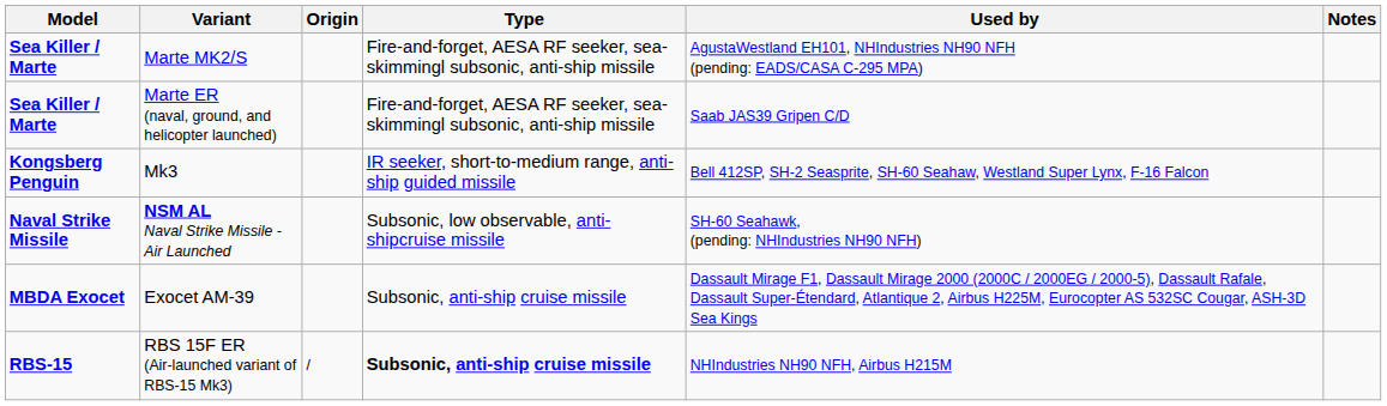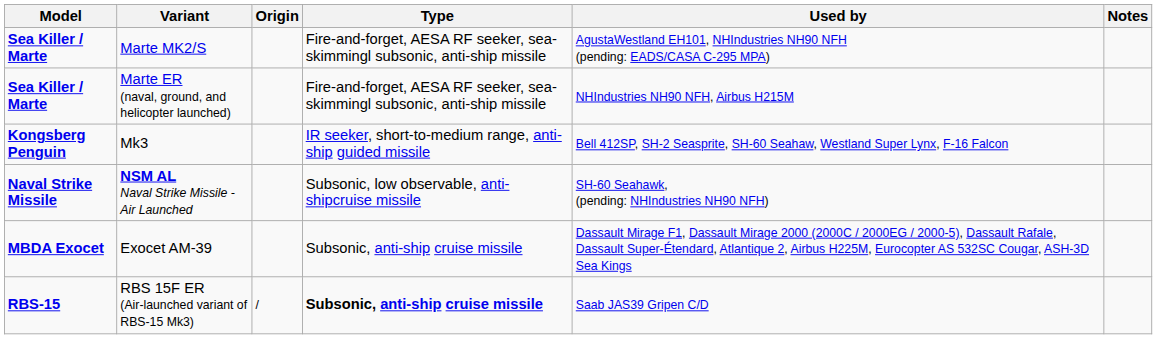Marte ER (naval, ground, and helicopter launched) | Used by: Saab JAS39 Gripen C/D -> NHIndustries NH90 NFH, Airbus H215M
RBS 15F ER (Air-launched variant of RBS-15 Mk3) | Used by: NHIndustries NH90 NFH, Airbus H215M -> Saab JAS39 Gripen C/D
